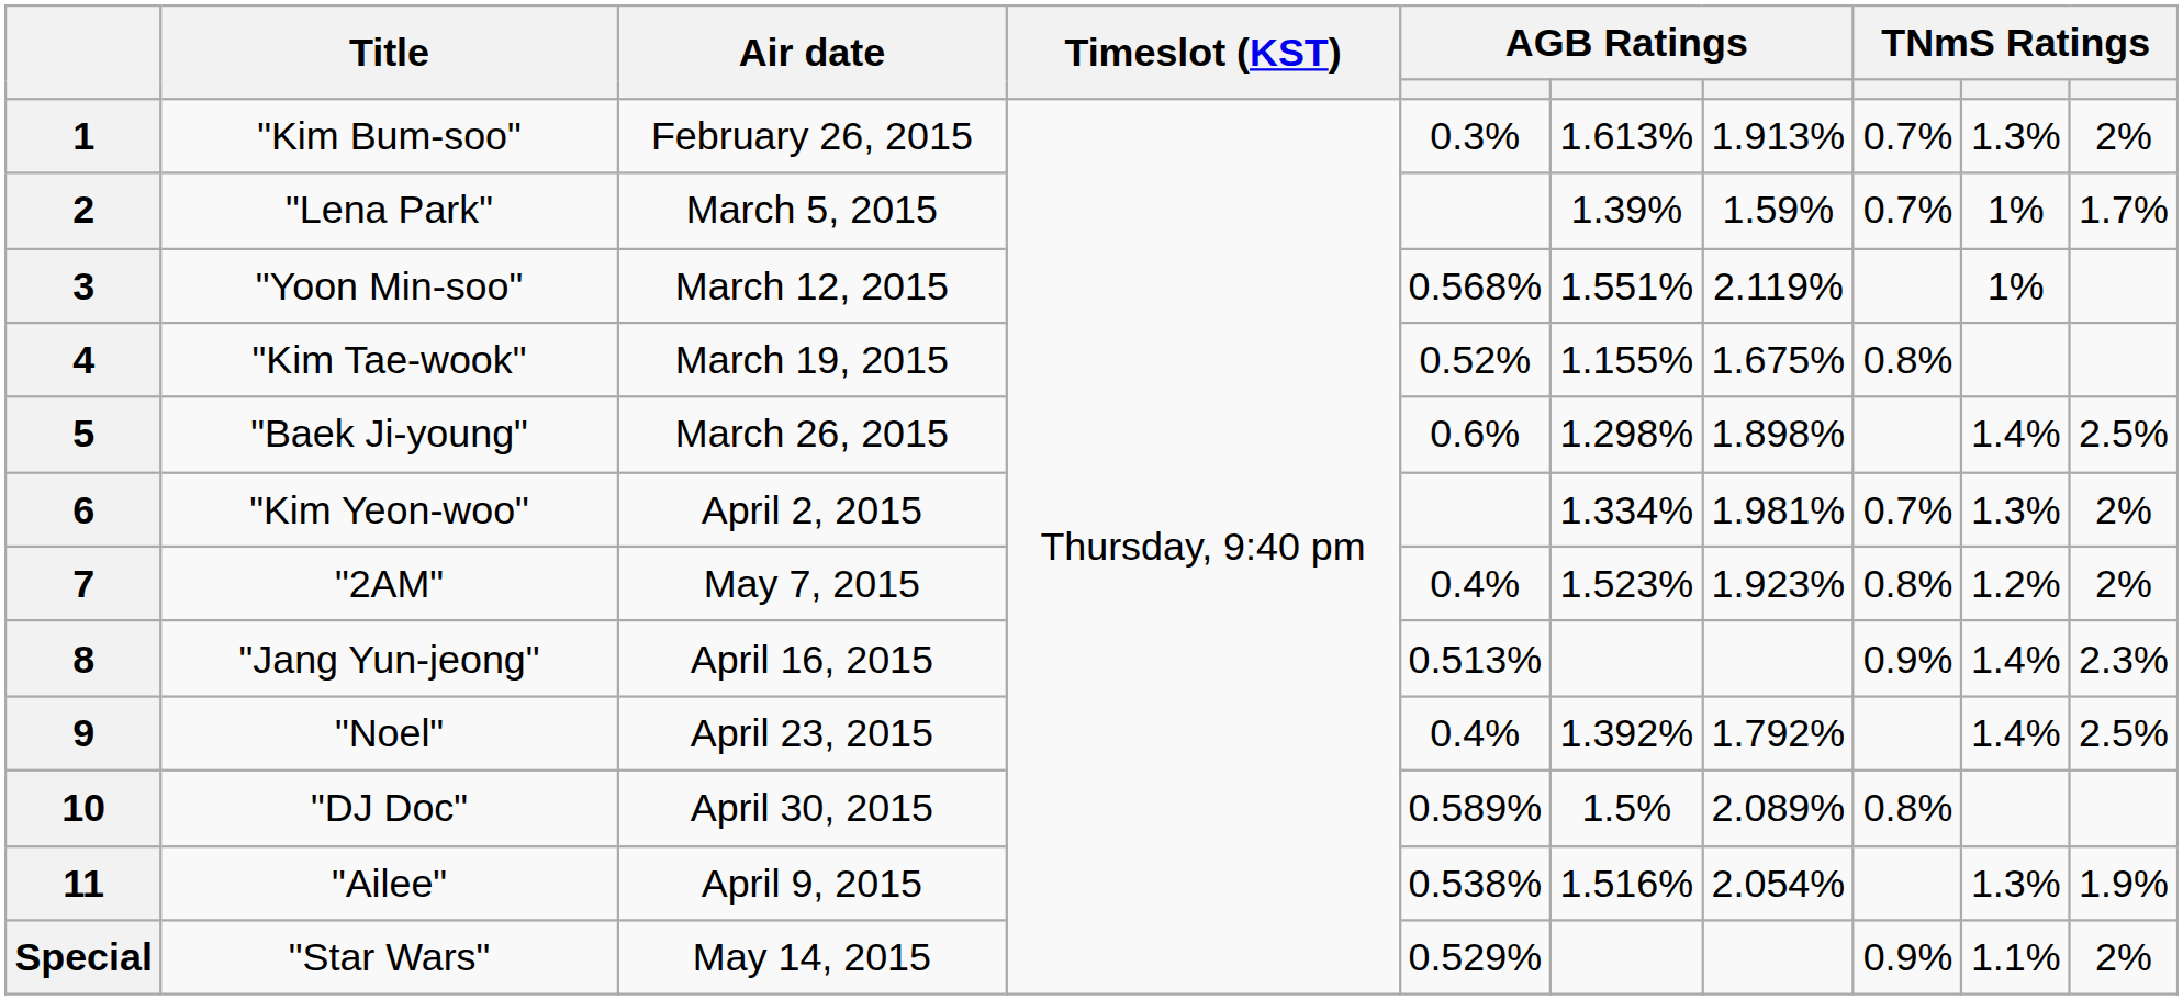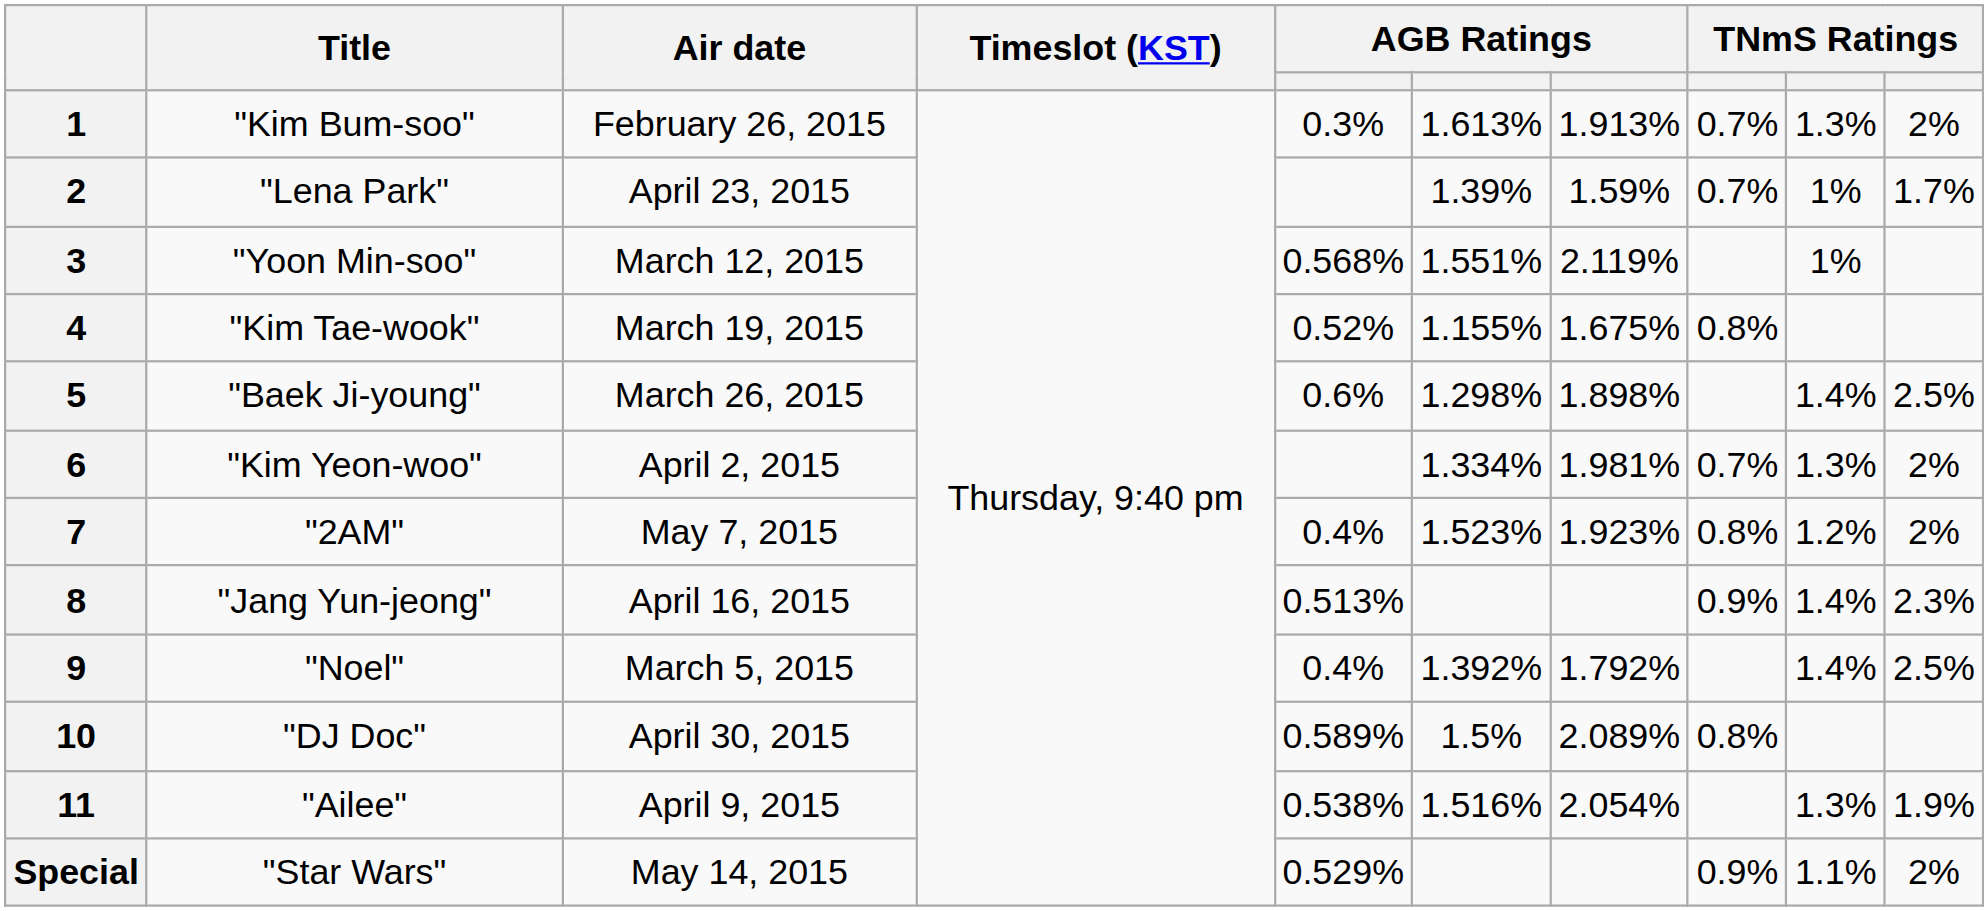2 | Air date: March 5, 2015 -> April 23, 2015
9 | Air date: April 23, 2015 -> March 5, 2015
